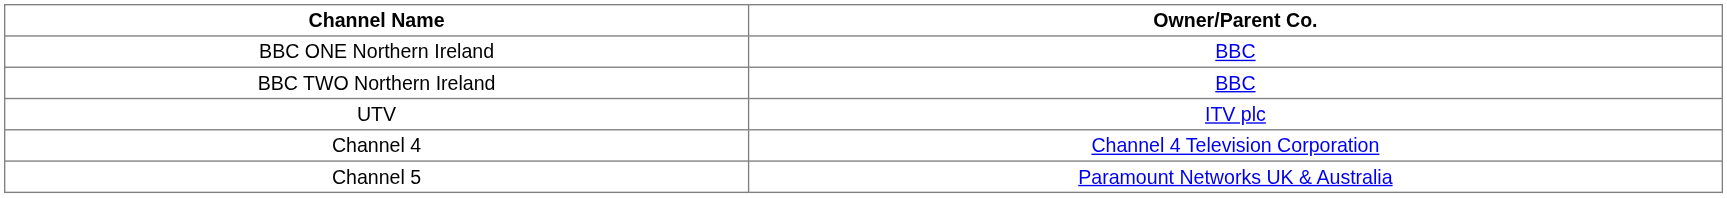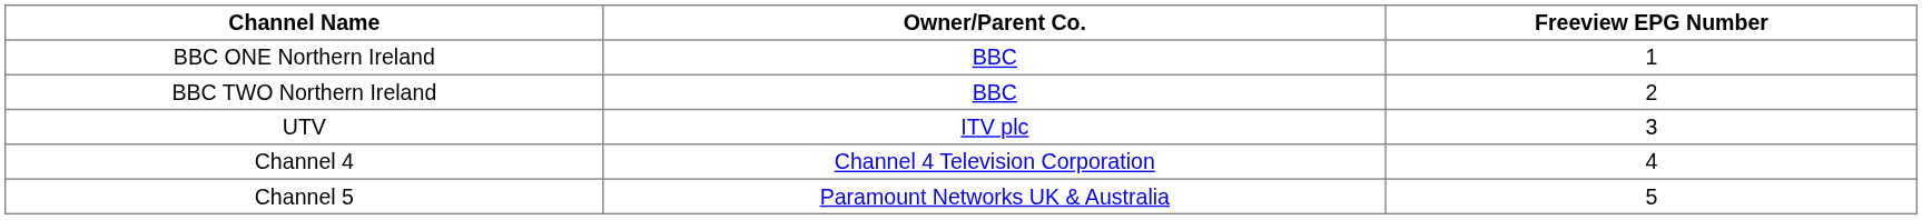+ column: Freeview EPG Number | 1 | 2 | 3 | 4 | 5
